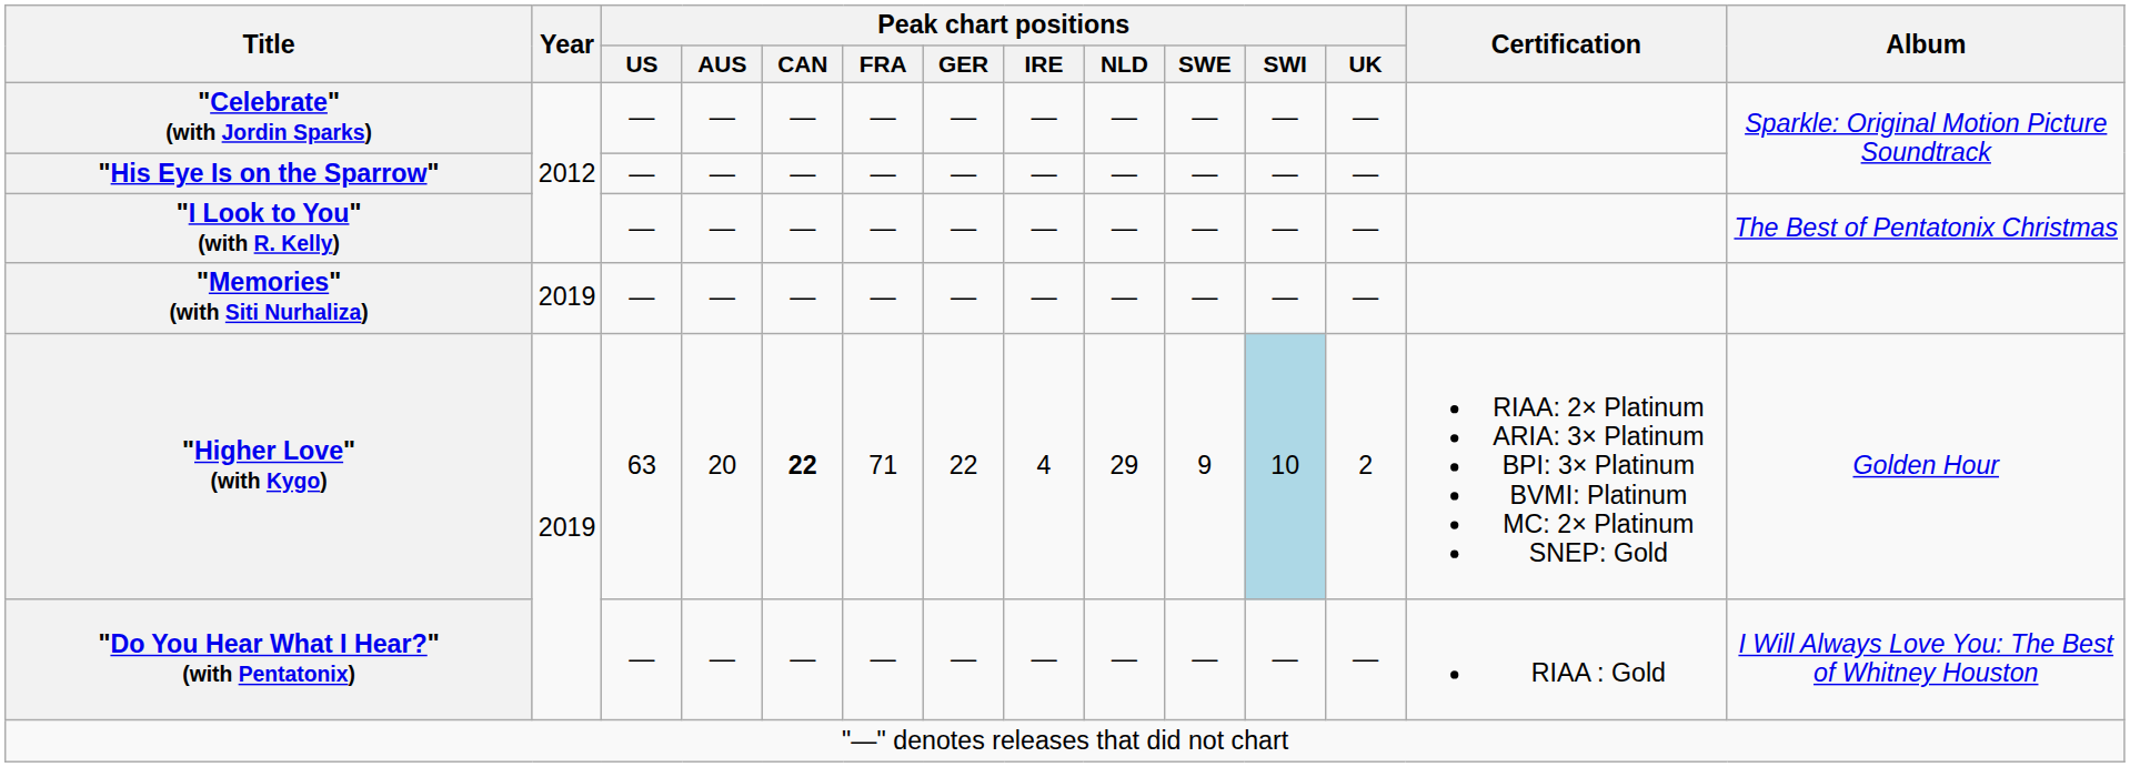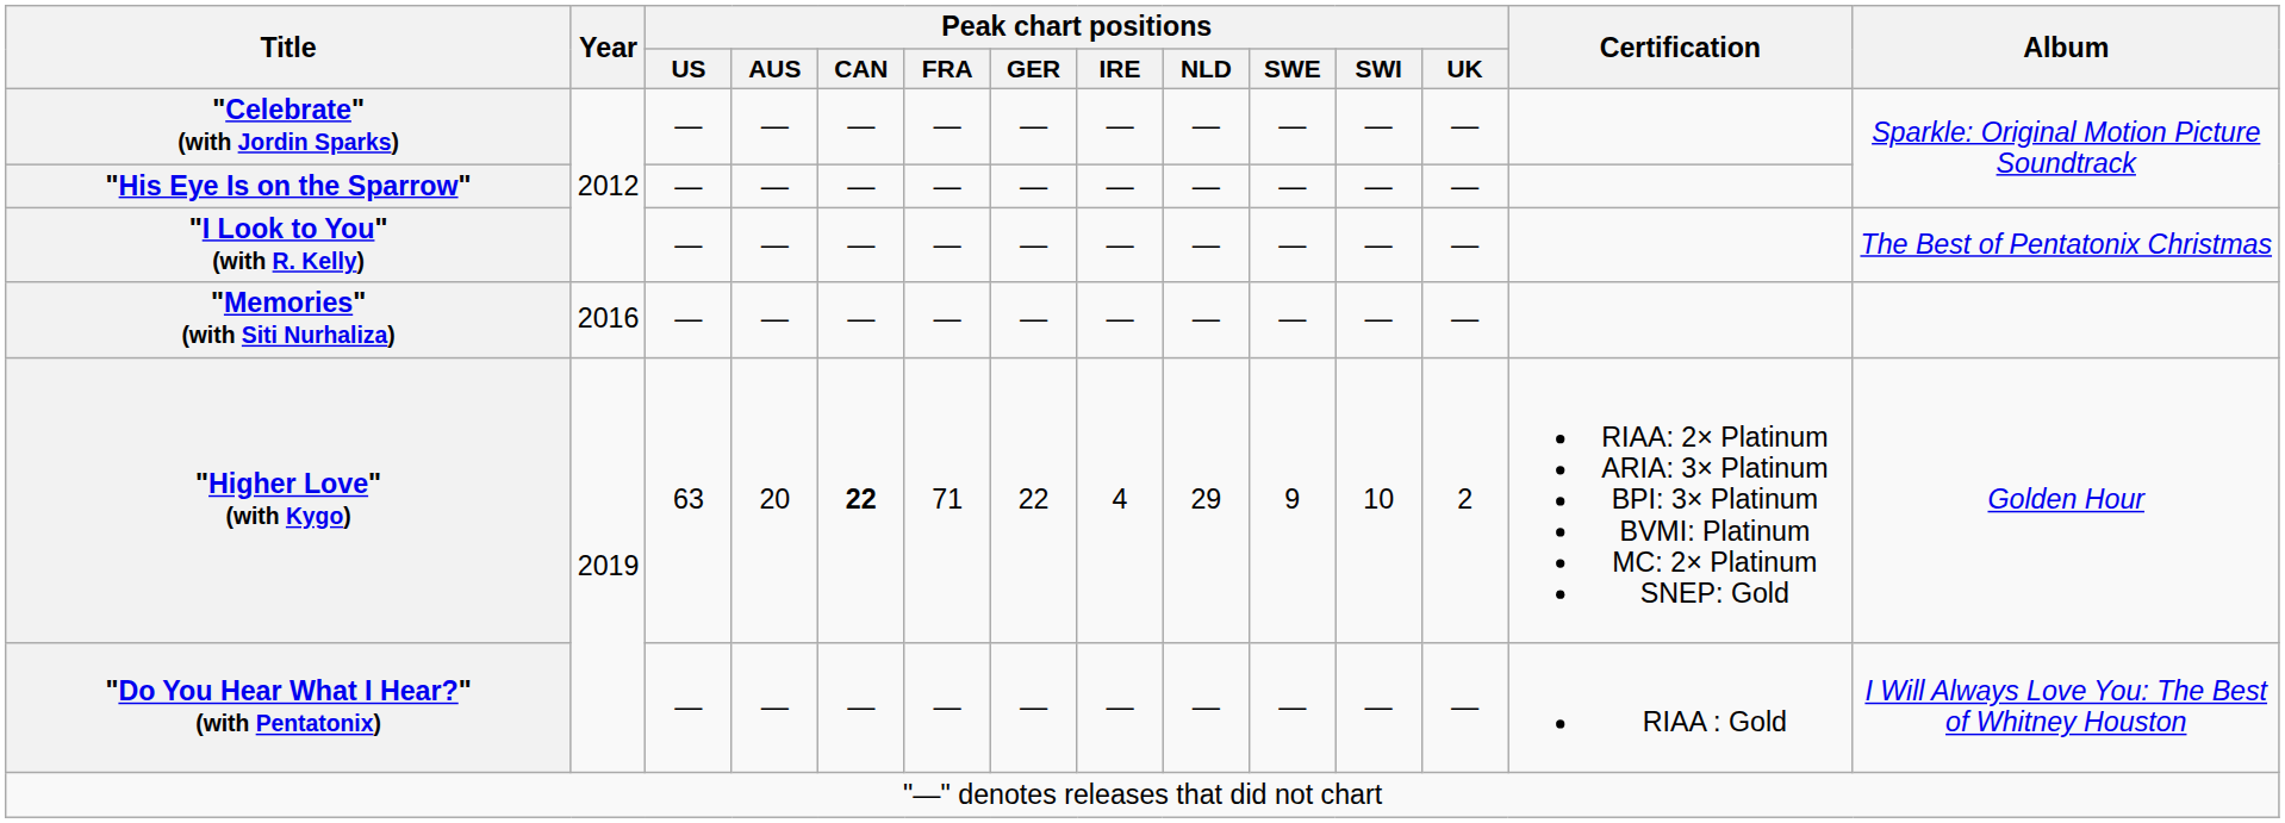"Memories" (with Siti Nurhaliza) | Year: 2019 -> 2016
"Higher Love" (with Kygo) | Peak chart positions / SWI: lightblue background -> no background
